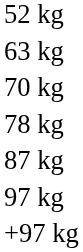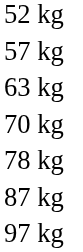+ row: 57 kg
- row: +97 kg
